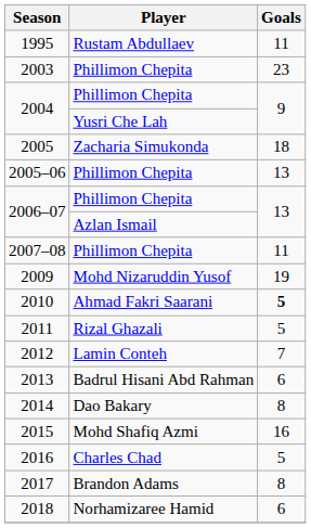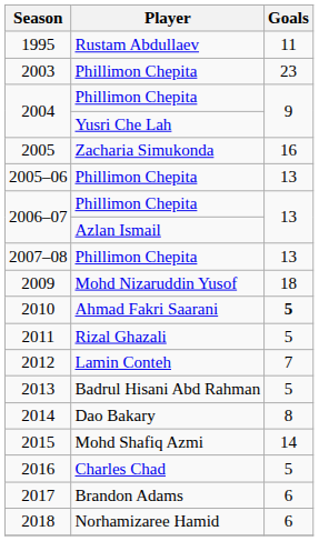2005 | Goals: 18 -> 16
2007–08 | Goals: 11 -> 13
2009 | Goals: 19 -> 18
2013 | Goals: 6 -> 5
2015 | Goals: 16 -> 14
2017 | Goals: 8 -> 6
